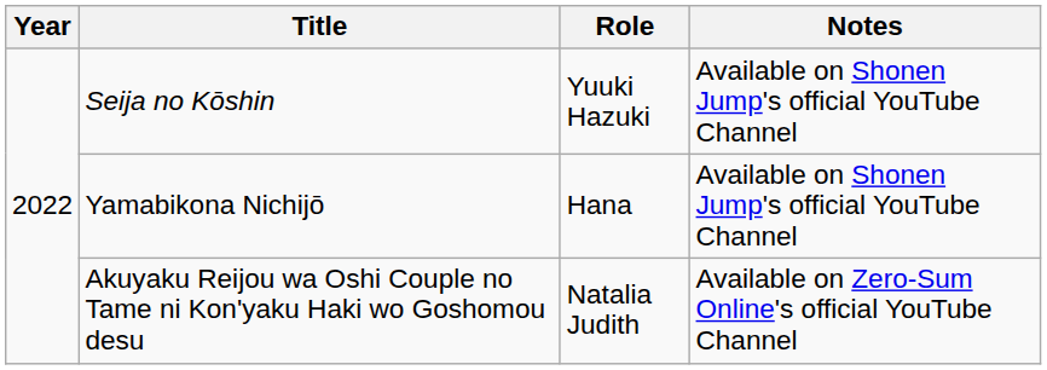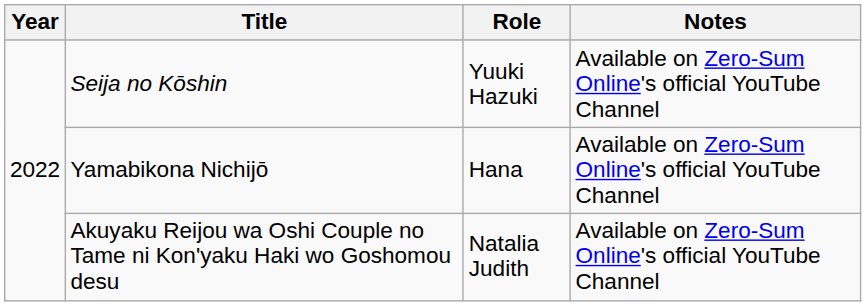Seija no Kōshin | Notes: Available on Shonen Jump's official YouTube Channel -> Available on Zero-Sum Online's official YouTube Channel
Yamabikona Nichijō | Notes: Available on Shonen Jump's official YouTube Channel -> Available on Zero-Sum Online's official YouTube Channel
